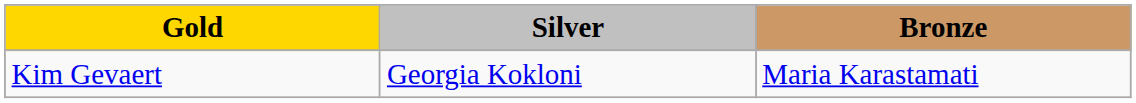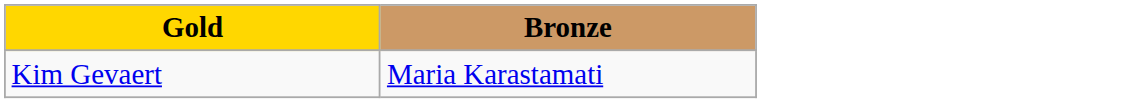- column: Silver | Georgia Kokloni
